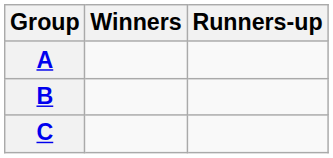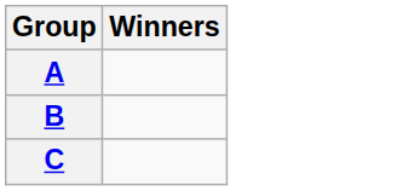- column: Runners-up
